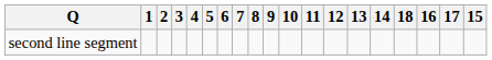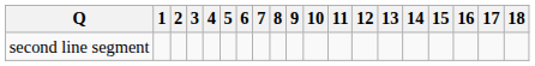columns swapped: 15 <-> 18
